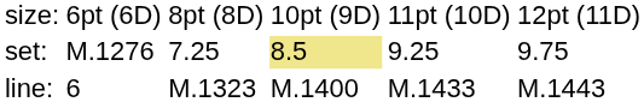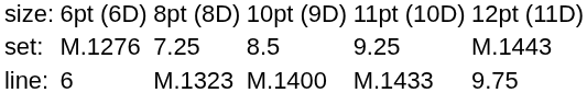set: | column 4: khaki background -> no background
set: | column 6: 9.75 -> M.1443
line: | column 6: M.1443 -> 9.75
